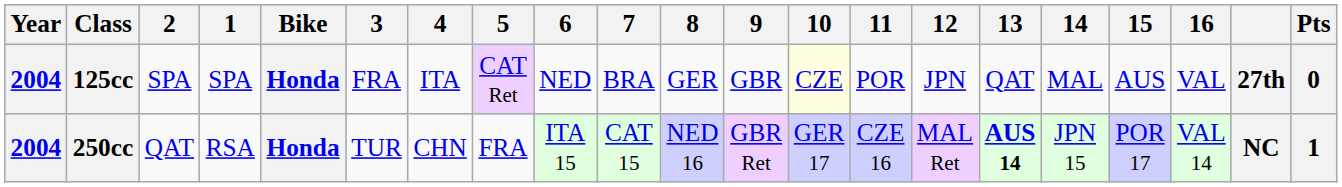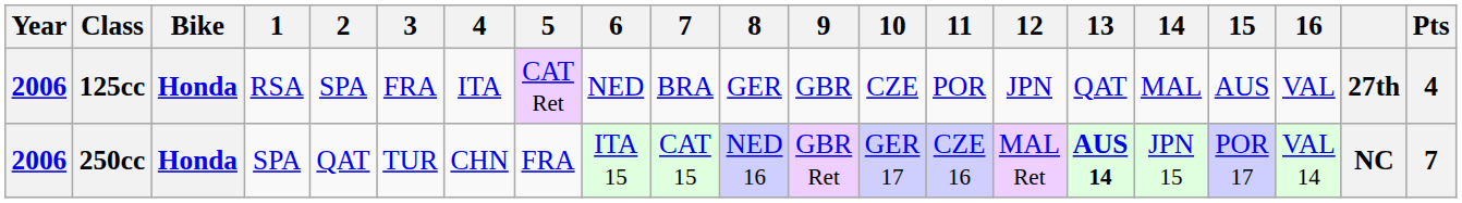columns swapped: Bike <-> 2
125cc | Year: 2004 -> 2006
125cc | 1: SPA -> RSA
125cc | 10: lightyellow background -> no background
125cc | Pts: 0 -> 4
250cc | Year: 2004 -> 2006
250cc | 1: RSA -> SPA
250cc | Pts: 1 -> 7
